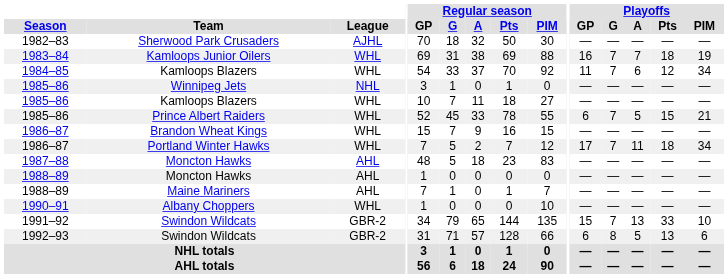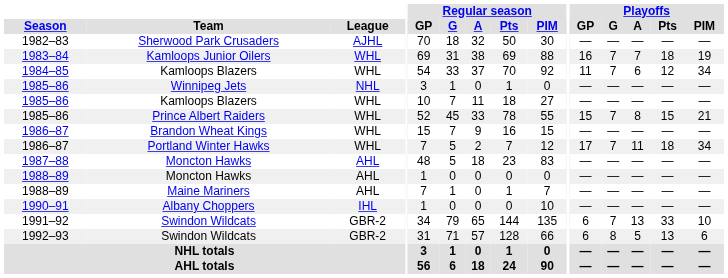Prince Albert Raiders | Playoffs / GP: 6 -> 15
Prince Albert Raiders | Playoffs / A: 5 -> 8
Albany Choppers | League: WHL -> IHL
1991–92 / Swindon Wildcats | Playoffs / GP: 15 -> 6
